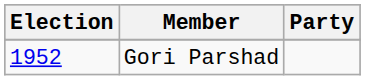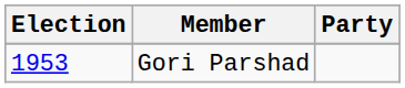Gori Parshad | Election: 1952 -> 1953
